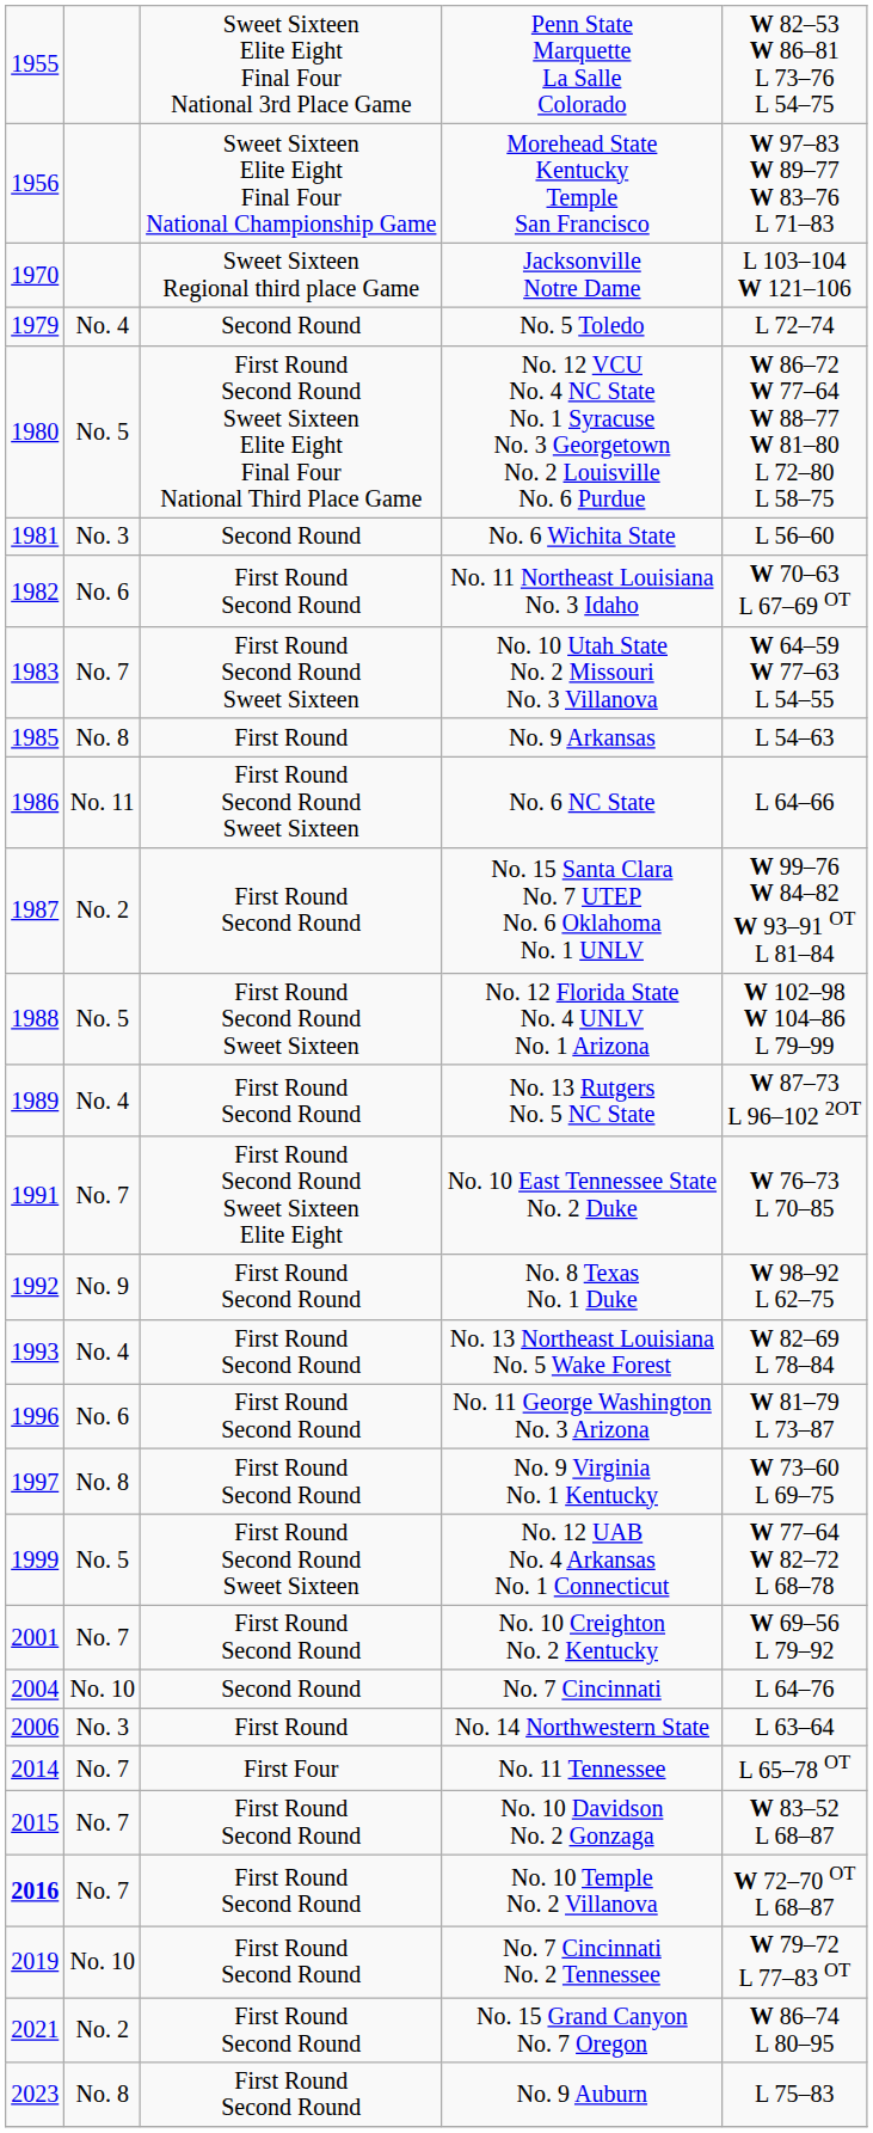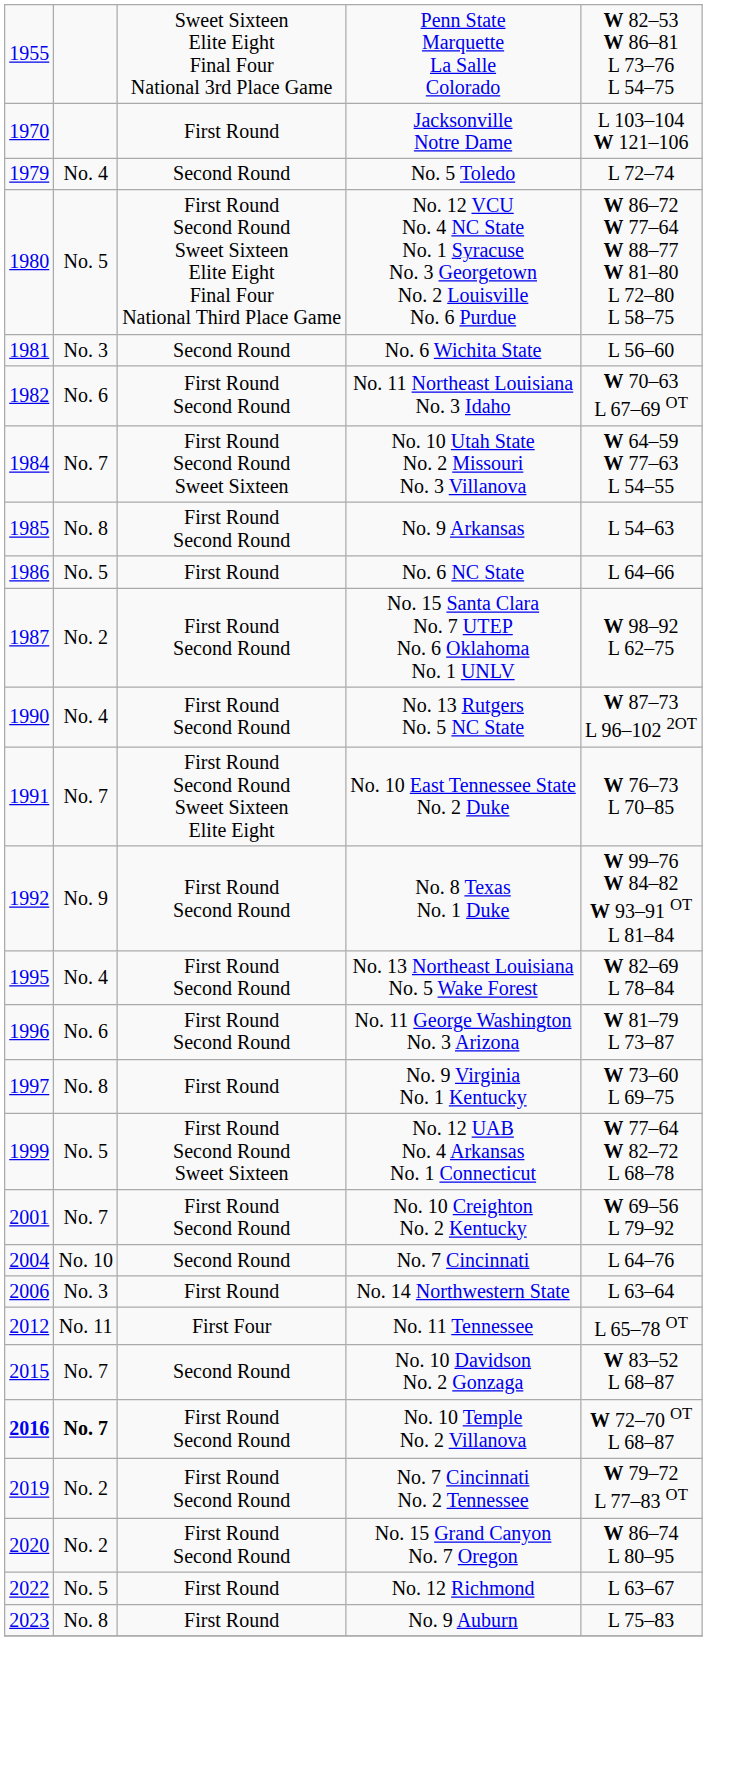- row: 1956 | Sweet Sixteen Elite Eight Final Four National Championship Game | Morehead State Kentucky Temple San Francisco | W 97–83 W 89–77 W 83–76 L 71–83
Jacksonville Notre Dame | column 3: Sweet Sixteen Regional third place Game -> First Round
No. 10 Utah State No. 2 Missouri No. 3 Villanova | column 1: 1983 -> 1984
No. 9 Arkansas | column 3: First Round -> First Round Second Round
No. 6 NC State | column 2: No. 11 -> No. 5
No. 6 NC State | column 3: First Round Second Round Sweet Sixteen -> First Round
No. 15 Santa Clara No. 7 UTEP No. 6 Oklahoma No. 1 UNLV | column 5: W 99–76 W 84–82 W 93–91 OT L 81–84 -> W 98–92 L 62–75
- row: 1988 | No. 5 | First Round Second Round Sweet Sixteen | No. 12 Florida State No. 4 UNLV No. 1 Arizona | W 102–98 W 104–86 L 79–99
No. 13 Rutgers No. 5 NC State | column 1: 1989 -> 1990
No. 8 Texas No. 1 Duke | column 5: W 98–92 L 62–75 -> W 99–76 W 84–82 W 93–91 OT L 81–84
No. 13 Northeast Louisiana No. 5 Wake Forest | column 1: 1993 -> 1995
No. 9 Virginia No. 1 Kentucky | column 3: First Round Second Round -> First Round
No. 11 Tennessee | column 1: 2014 -> 2012
No. 11 Tennessee | column 2: No. 7 -> No. 11
No. 10 Davidson No. 2 Gonzaga | column 3: First Round Second Round -> Second Round
No. 10 Temple No. 2 Villanova | column 2: normal -> bold
No. 7 Cincinnati No. 2 Tennessee | column 2: No. 10 -> No. 2
No. 15 Grand Canyon No. 7 Oregon | column 1: 2021 -> 2020
+ row: 2022 | No. 5 | First Round | No. 12 Richmond | L 63–67
No. 9 Auburn | column 3: First Round Second Round -> First Round
